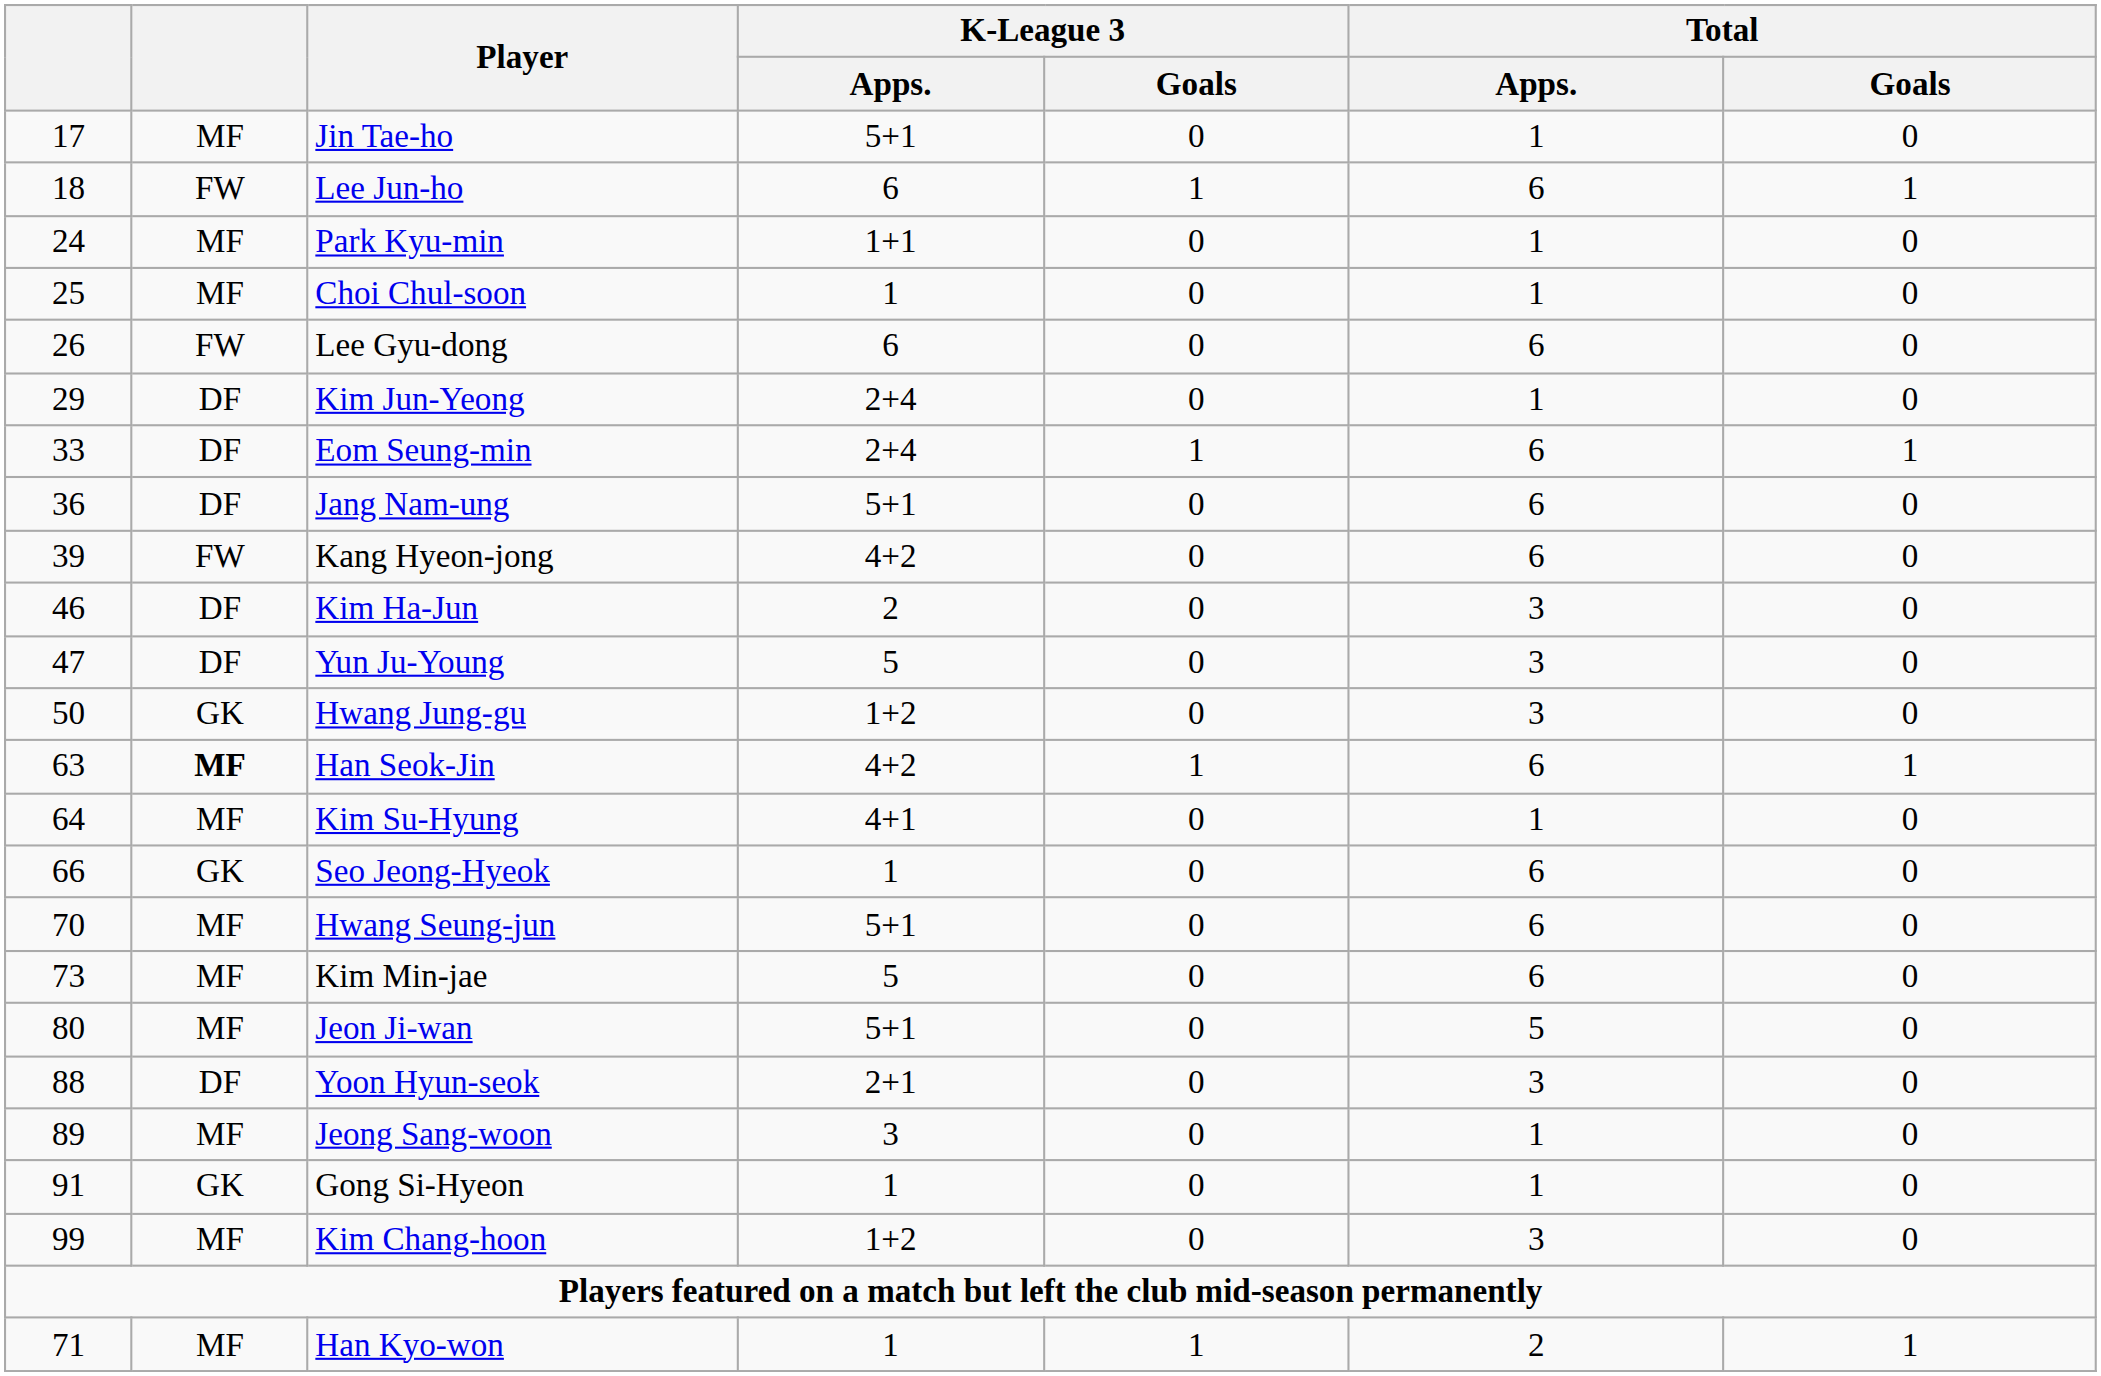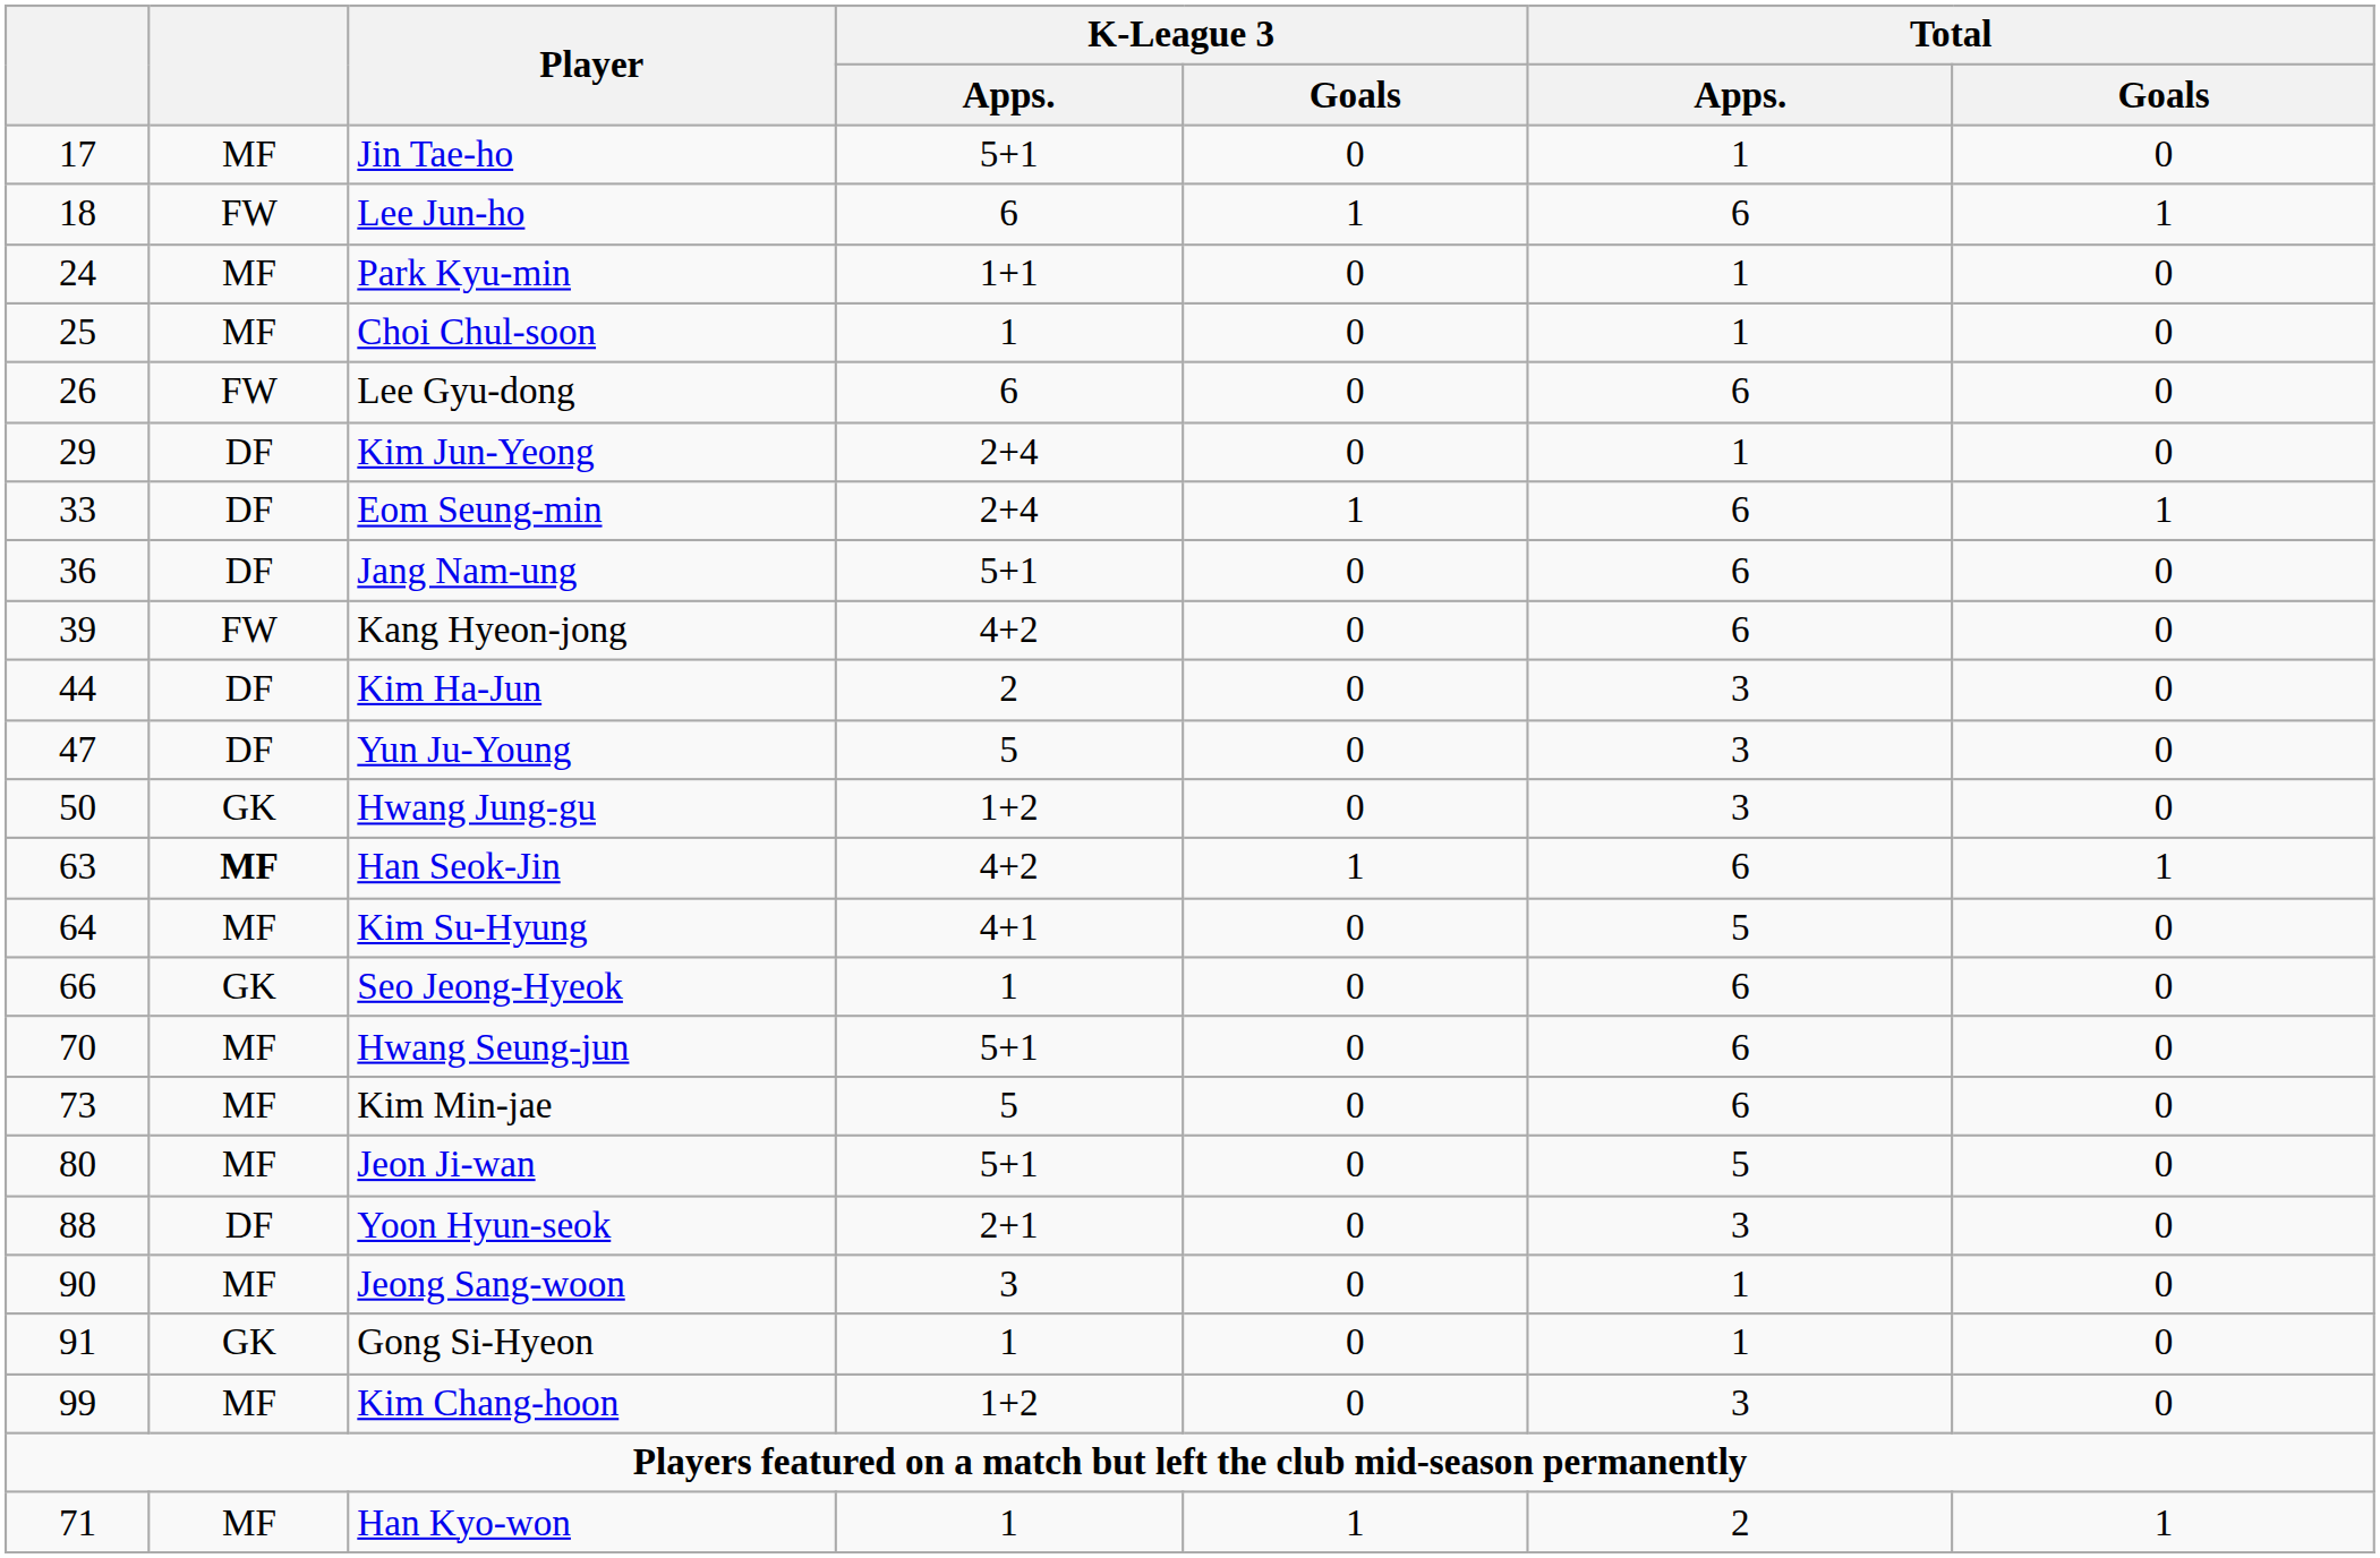Kim Ha-Jun | column 1: 46 -> 44
Kim Su-Hyung | Total / Apps.: 1 -> 5
Jeong Sang-woon | column 1: 89 -> 90
